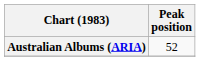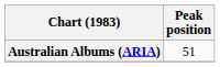Australian Albums (ARIA) | Peak position: 52 -> 51
